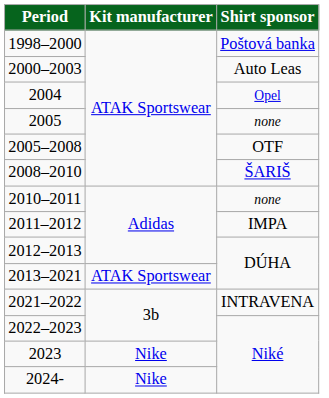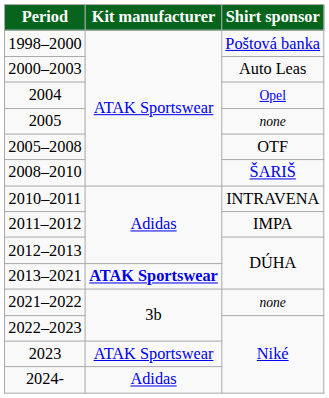2010–2011 | Shirt sponsor: none -> INTRAVENA
2013–2021 | Kit manufacturer: normal -> bold
2021–2022 | Shirt sponsor: INTRAVENA -> none
2023 | Kit manufacturer: Nike -> ATAK Sportswear
2024- | Kit manufacturer: Nike -> Adidas
